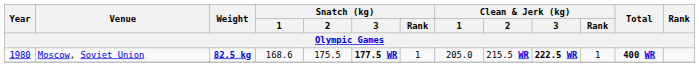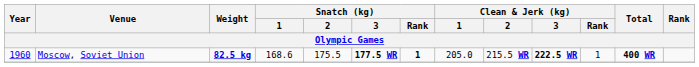Moscow, Soviet Union | Year: 1980 -> 1960
Moscow, Soviet Union | Snatch (kg) / Rank: normal -> bold
